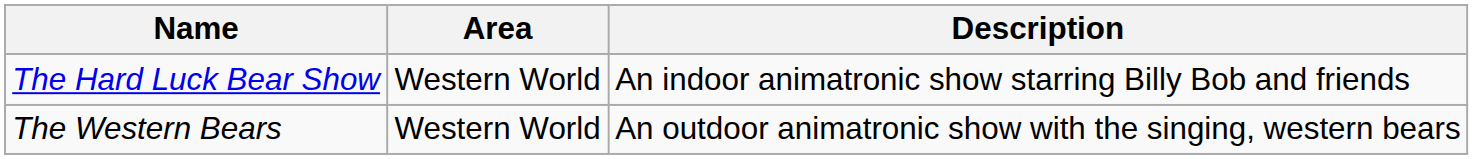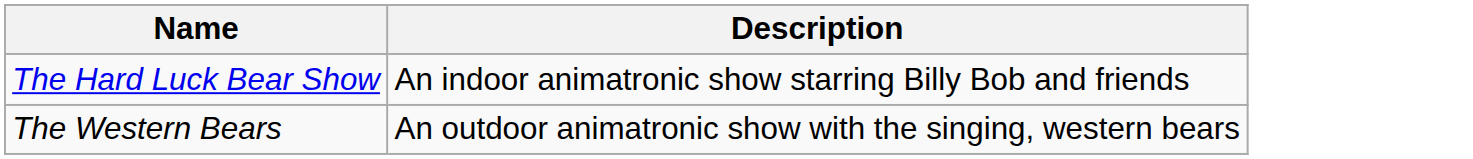- column: Area | Western World | Western World
